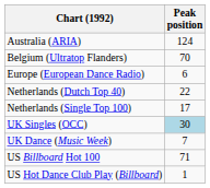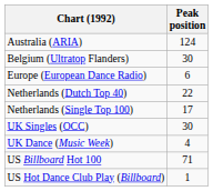Belgium (Ultratop Flanders) | Peak position: 70 -> 30
UK Singles (OCC) | Peak position: lightblue background -> no background
UK Dance (Music Week) | Peak position: 7 -> 4
